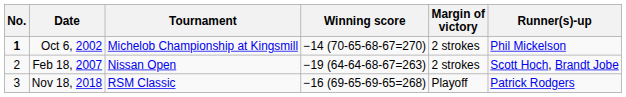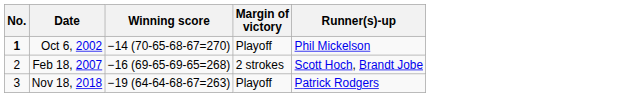- column: Tournament | Michelob Championship at Kingsmill | Nissan Open | RSM Classic
Oct 6, 2002 | Margin of victory: 2 strokes -> Playoff
Feb 18, 2007 | Winning score: −19 (64-64-68-67=263) -> −16 (69-65-69-65=268)
Nov 18, 2018 | Winning score: −16 (69-65-69-65=268) -> −19 (64-64-68-67=263)
